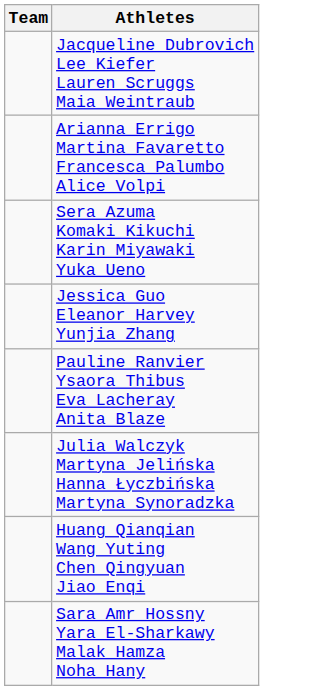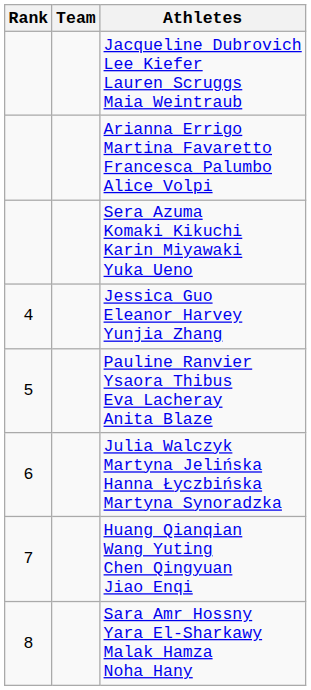+ column: Rank | 4 | 5 | 6 | 7 | 8
